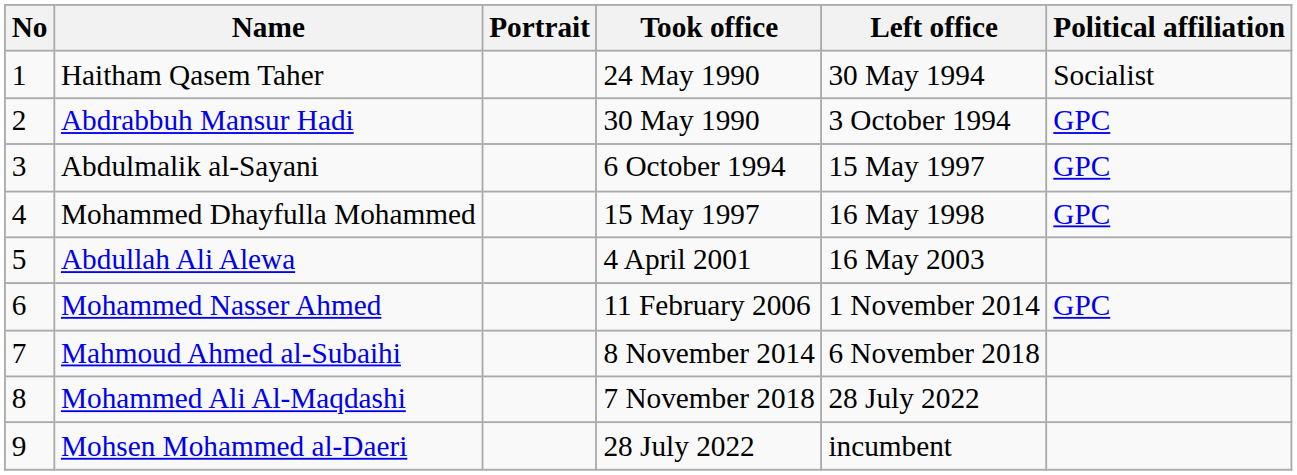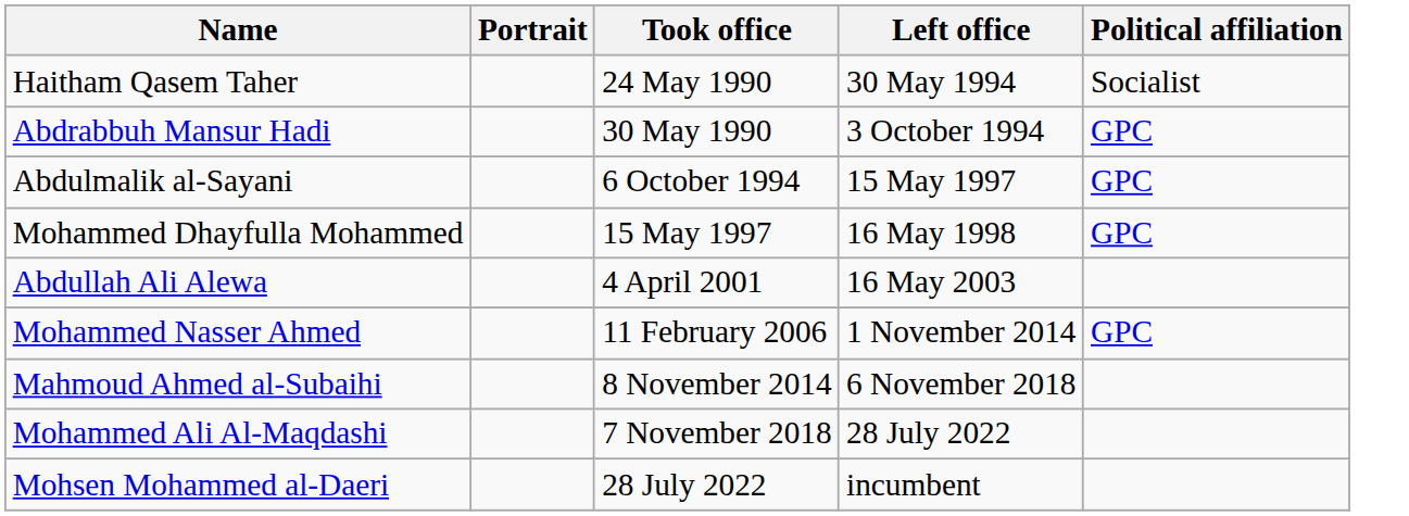- column: No | 1 | 2 | 3 | 4 | 5 | 6 | 7 | 8 | 9
